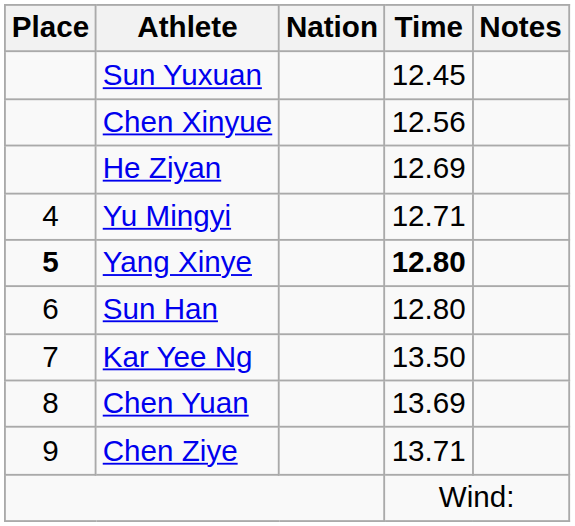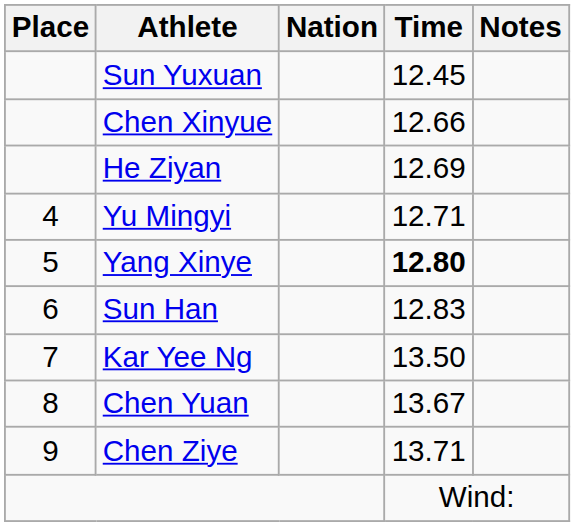Chen Xinyue | Time: 12.56 -> 12.66
Yang Xinye | Place: bold -> normal
Sun Han | Time: 12.80 -> 12.83
Chen Yuan | Time: 13.69 -> 13.67
